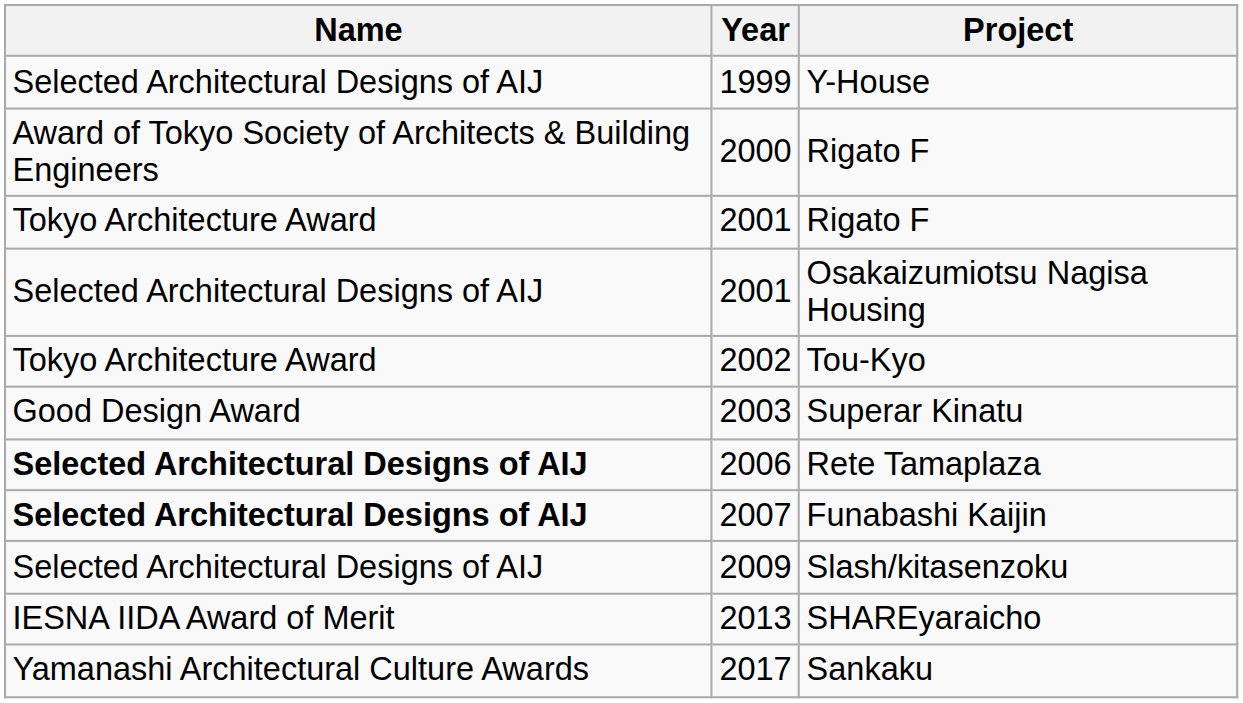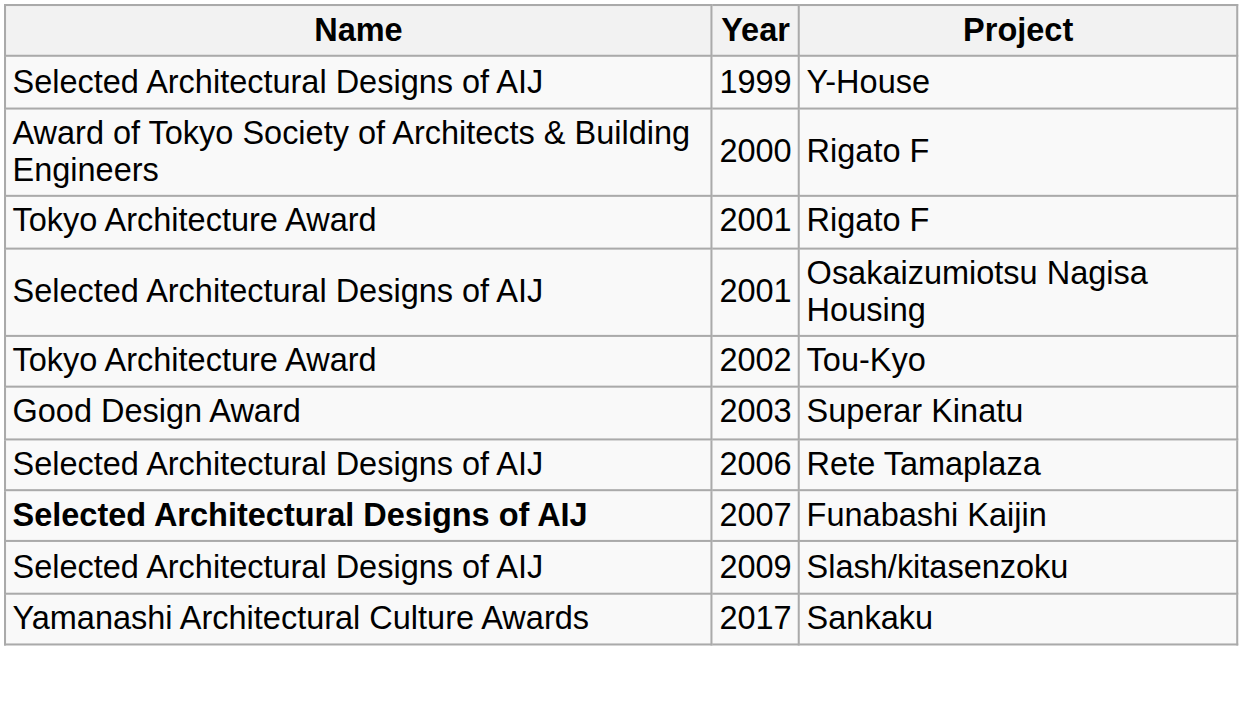Rete Tamaplaza | Name: bold -> normal
- row: IESNA IIDA Award of Merit | 2013 | SHAREyaraicho
